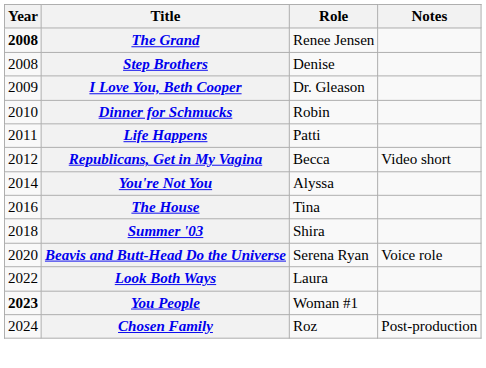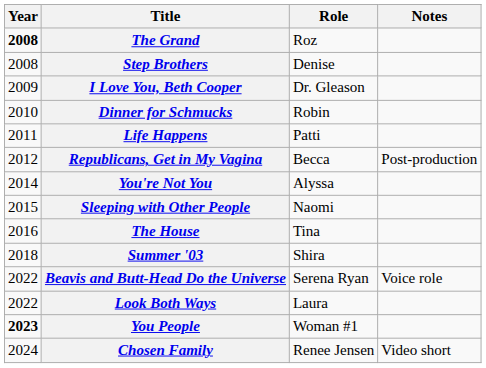The Grand | Role: Renee Jensen -> Roz
Republicans, Get in My Vagina | Notes: Video short -> Post-production
+ row: 2015 | Sleeping with Other People | Naomi
Beavis and Butt-Head Do the Universe | Year: 2020 -> 2022
Chosen Family | Role: Roz -> Renee Jensen
Chosen Family | Notes: Post-production -> Video short
